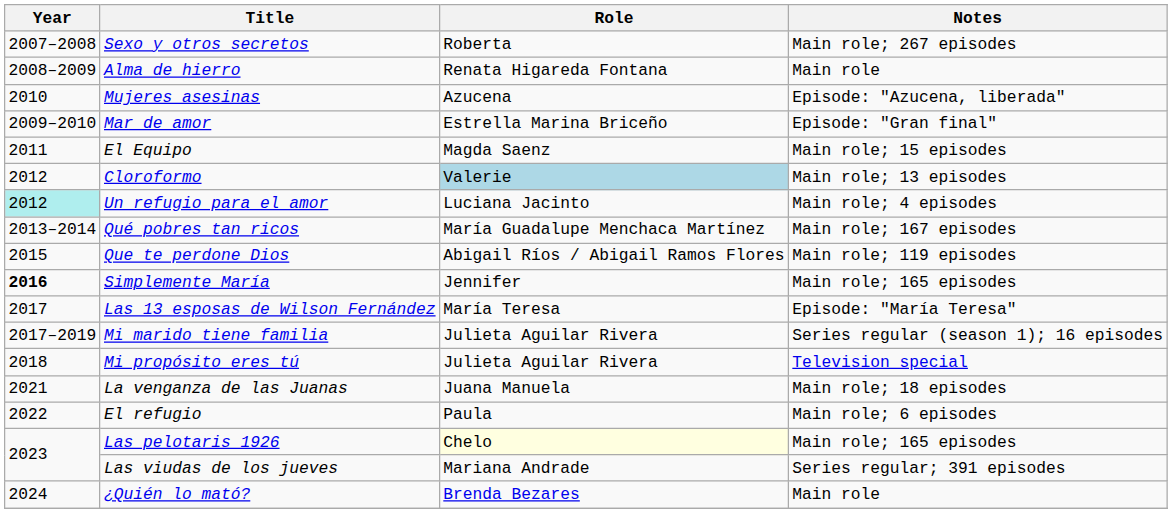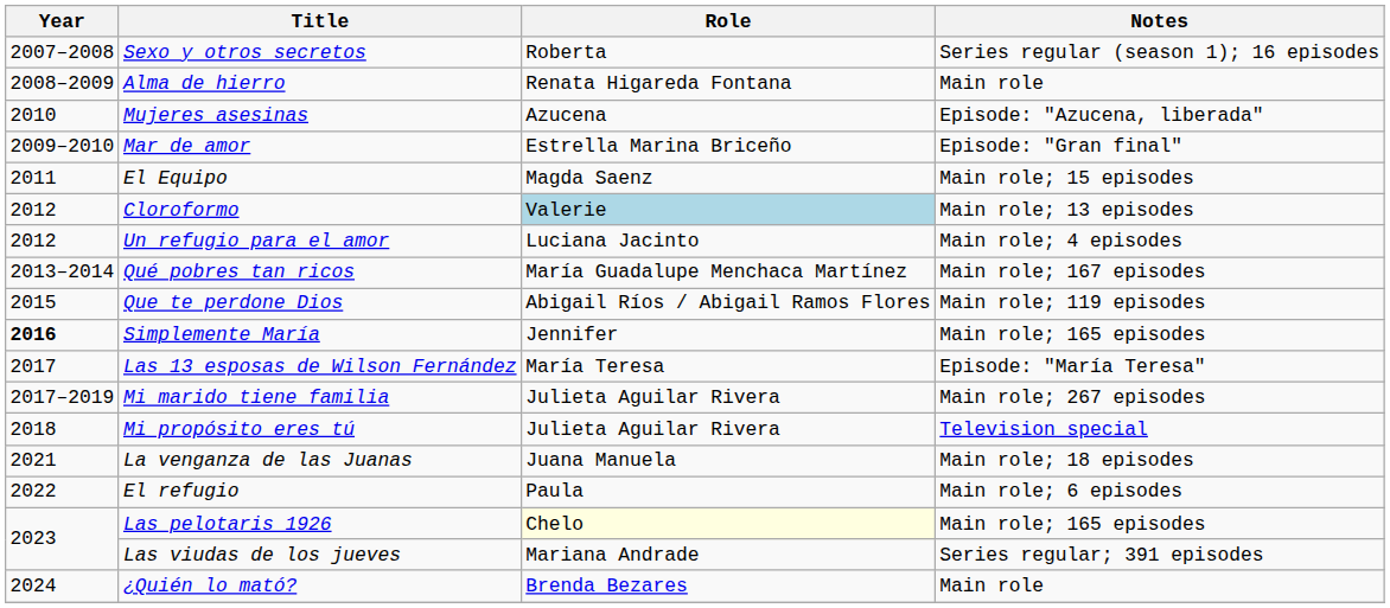Sexo y otros secretos | Notes: Main role; 267 episodes -> Series regular (season 1); 16 episodes
Un refugio para el amor | Year: paleturquoise background -> no background
Mi marido tiene familia | Notes: Series regular (season 1); 16 episodes -> Main role; 267 episodes
